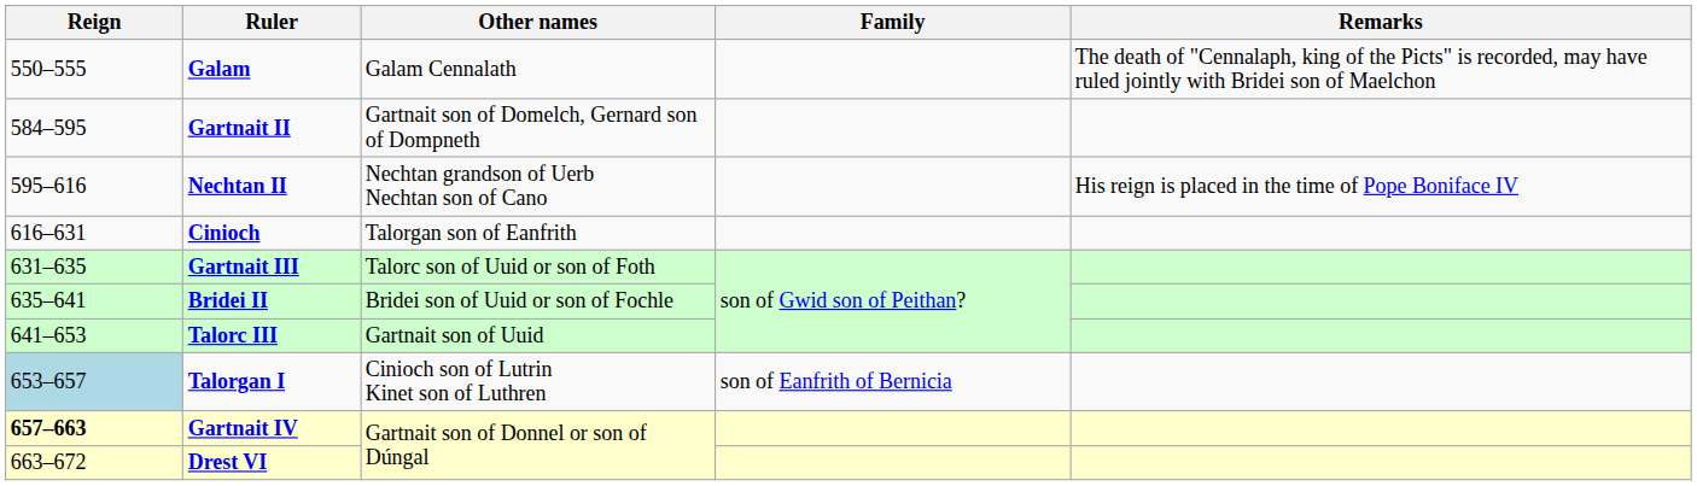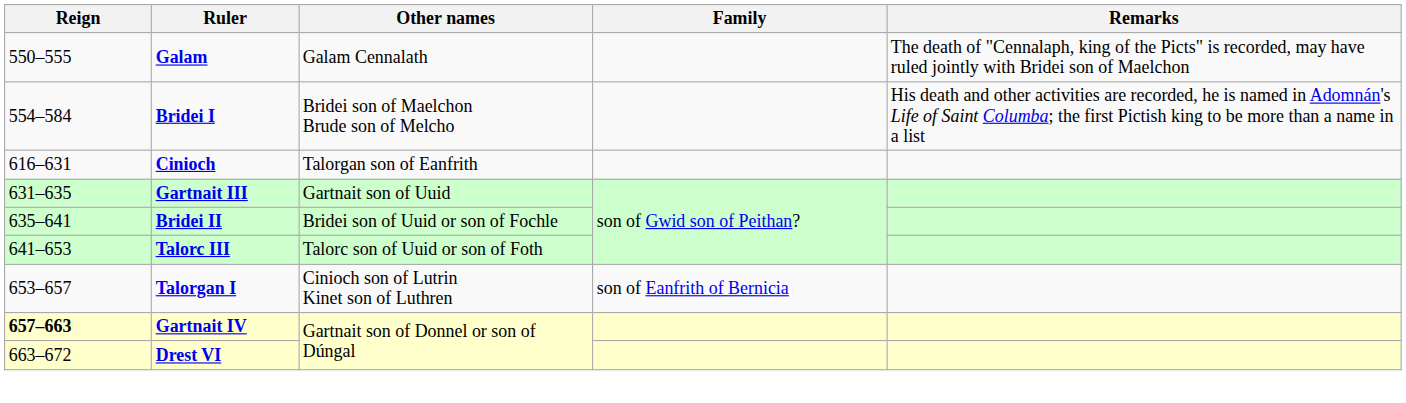+ row: 554–584 | Bridei I | Bridei son of Maelchon Brude son of Melcho | His death and other activities are recorded, he is named in Adomnán's Life of Saint Columba; the first Pictish king to be more than a name in a list
- row: 584–595 | Gartnait II | Gartnait son of Domelch, Gernard son of Dompneth
- row: 595–616 | Nechtan II | Nechtan grandson of Uerb Nechtan son of Cano | His reign is placed in the time of Pope Boniface IV
Gartnait III | Other names: Talorc son of Uuid or son of Foth -> Gartnait son of Uuid
Talorc III | Other names: Gartnait son of Uuid -> Talorc son of Uuid or son of Foth
Talorgan I | Reign: lightblue background -> no background
